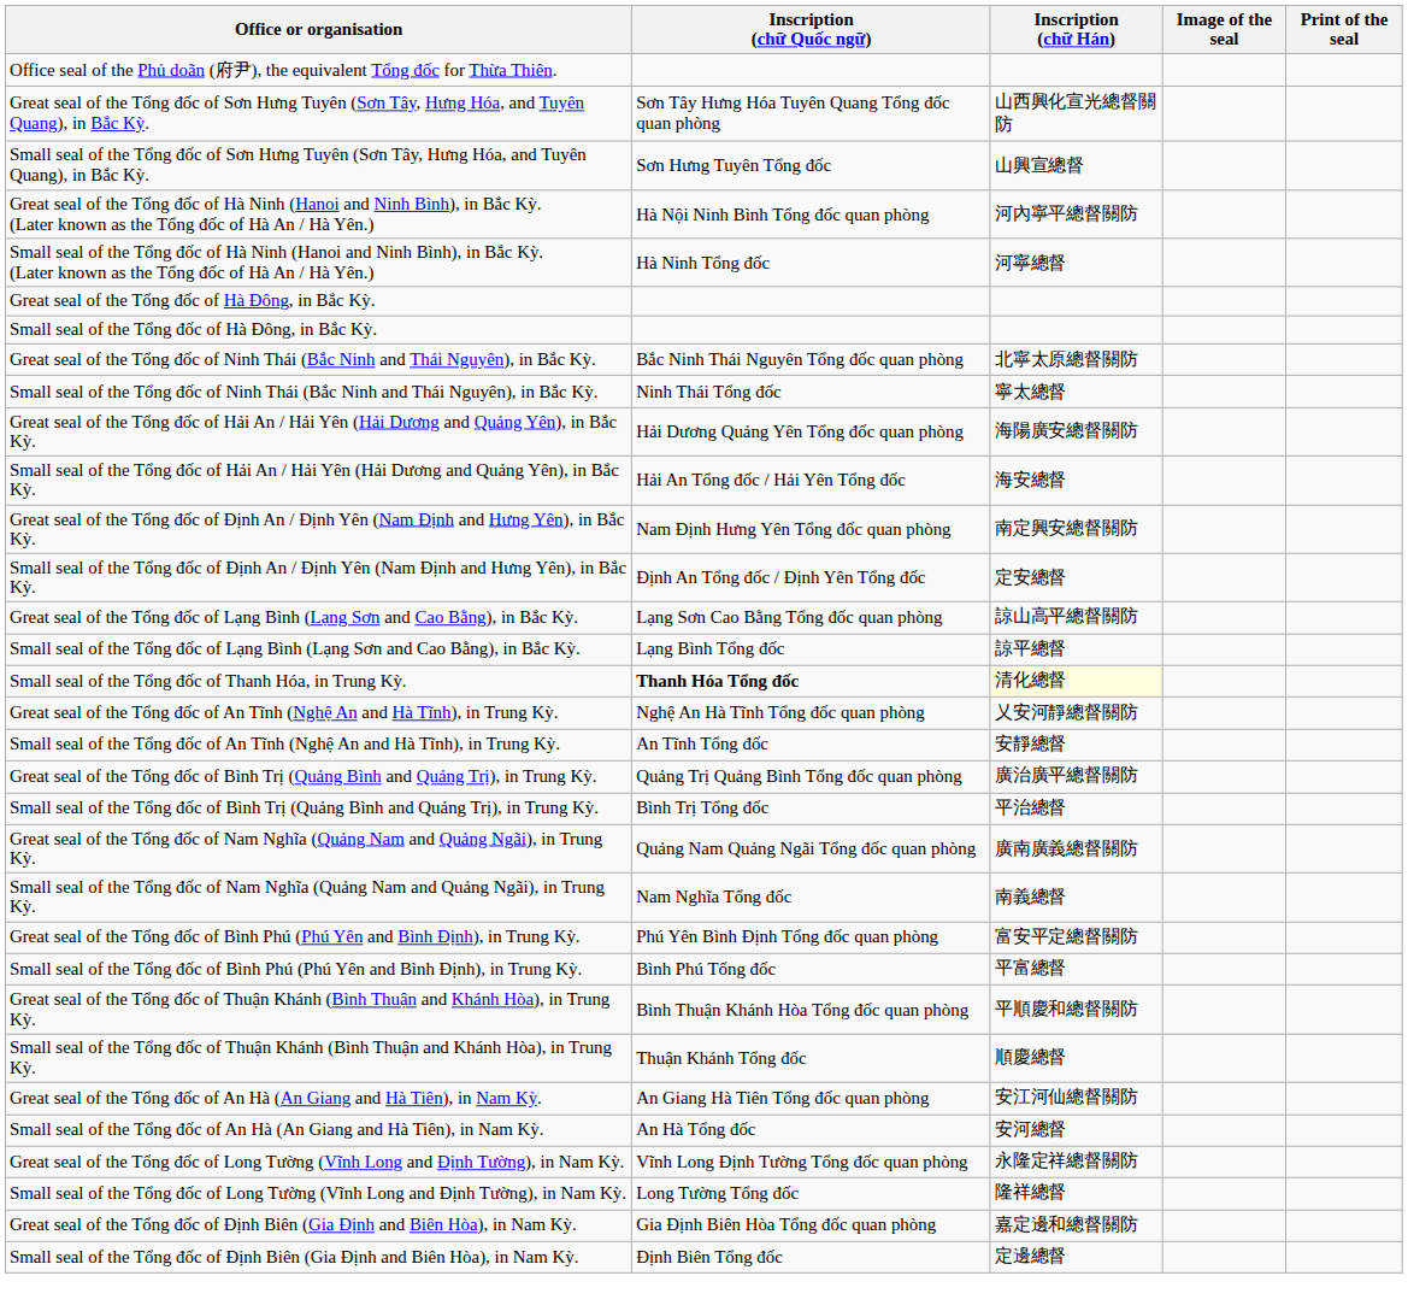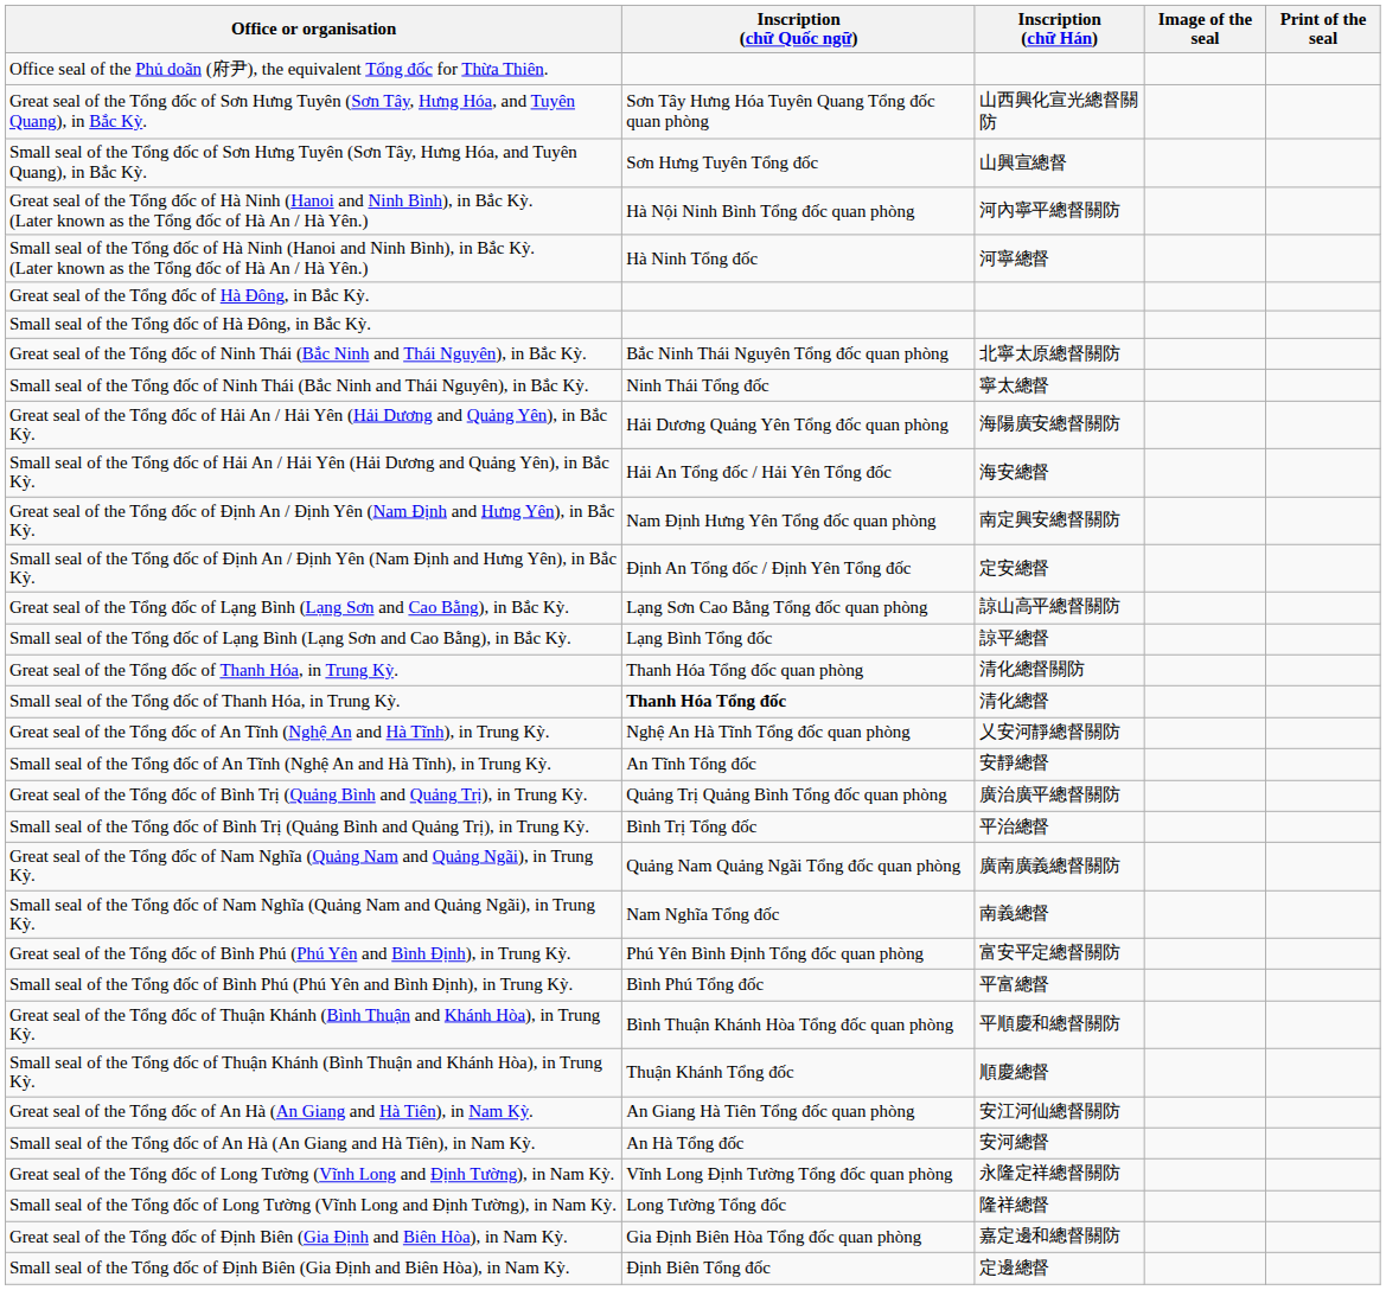+ row: Great seal of the Tổng đốc of Thanh Hóa, in Trung Kỳ. | Thanh Hóa Tổng đốc quan phòng | 清化總督關防
Small seal of the Tổng đốc of Thanh Hóa, in Trung Kỳ. | Inscription (chữ Hán): lightyellow background -> no background
